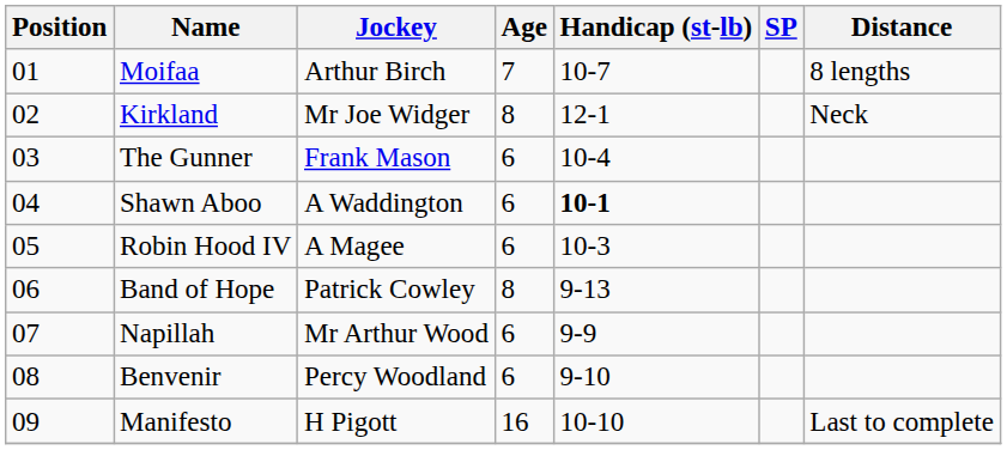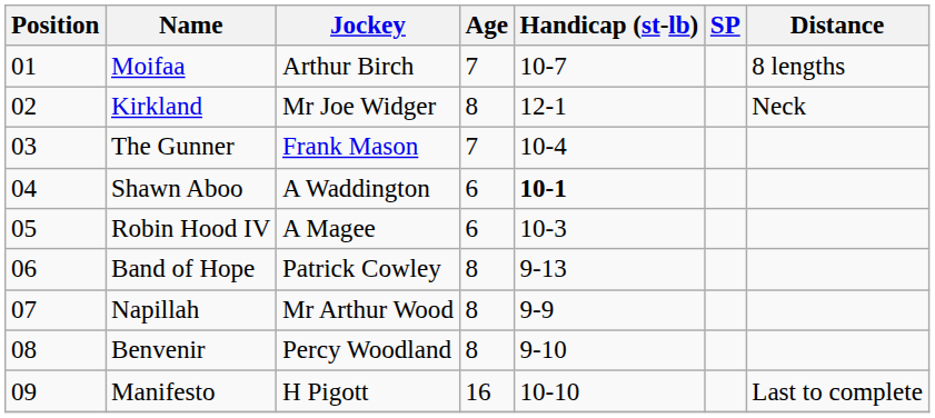The Gunner | Age: 6 -> 7
Napillah | Age: 6 -> 8
Benvenir | Age: 6 -> 8
